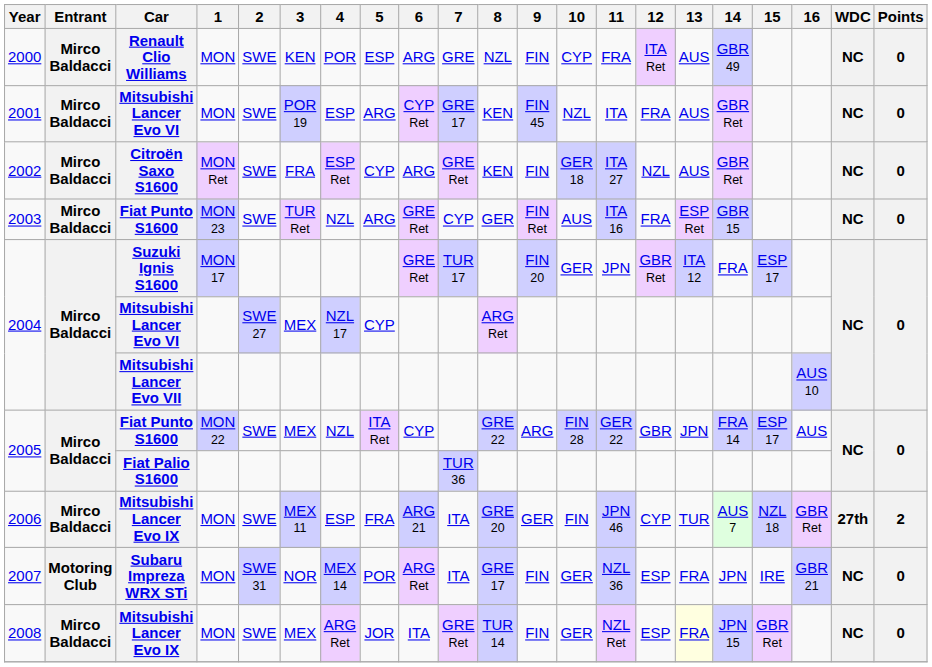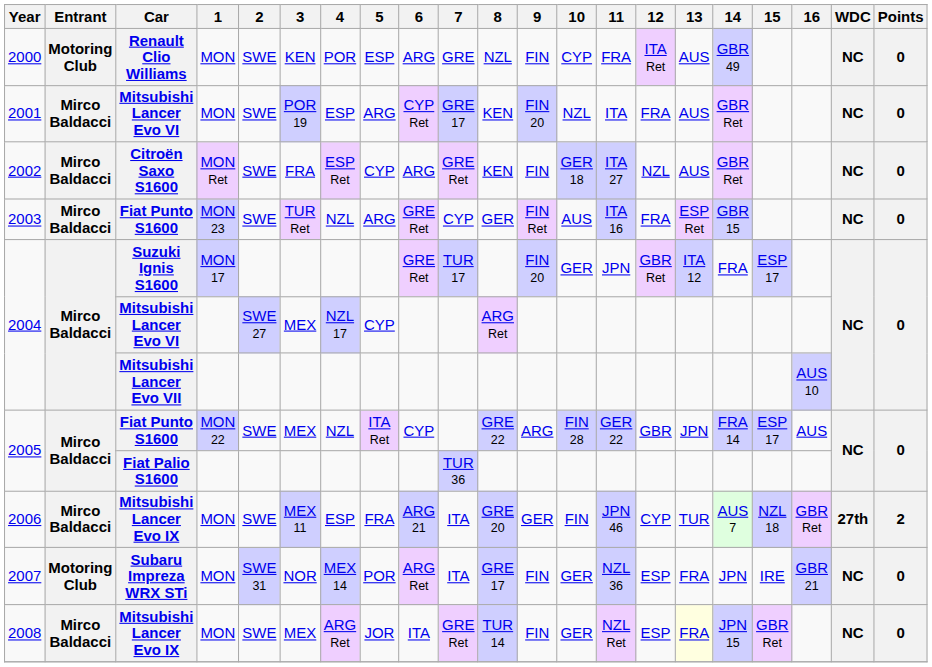2000 | Entrant: Mirco Baldacci -> Motoring Club
2001 | 9: FIN 45 -> FIN 20
